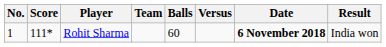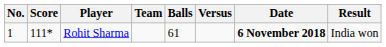Rohit Sharma | Balls: 60 -> 61
